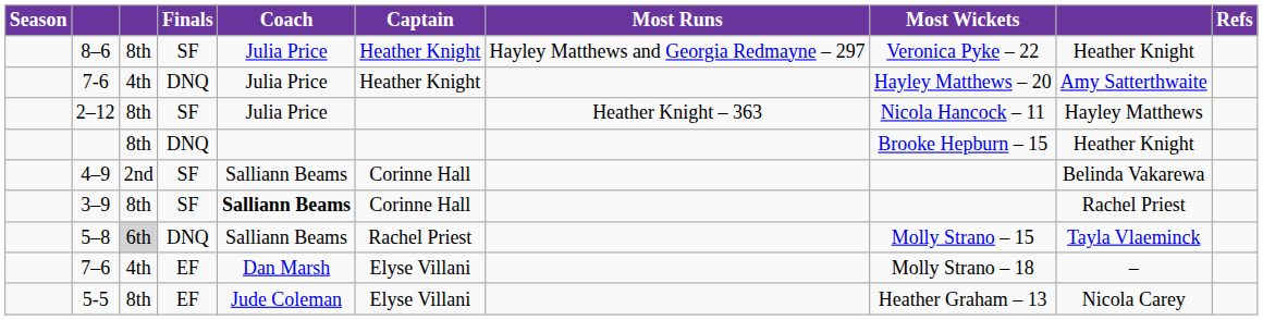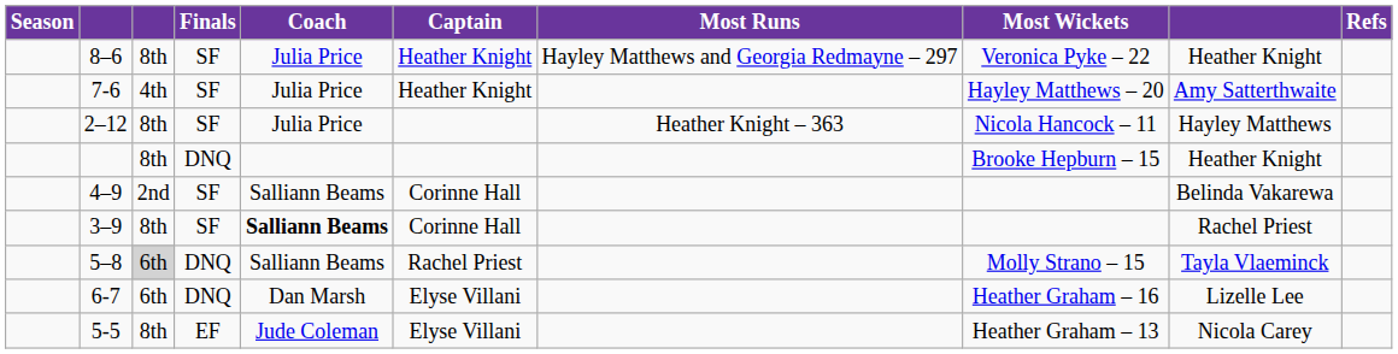7-6 | Finals: DNQ -> SF
- row: 7–6 | 4th | EF | Dan Marsh | Elyse Villani | Molly Strano – 18 | –
+ row: 6-7 | 6th | DNQ | Dan Marsh | Elyse Villani | Heather Graham – 16 | Lizelle Lee
